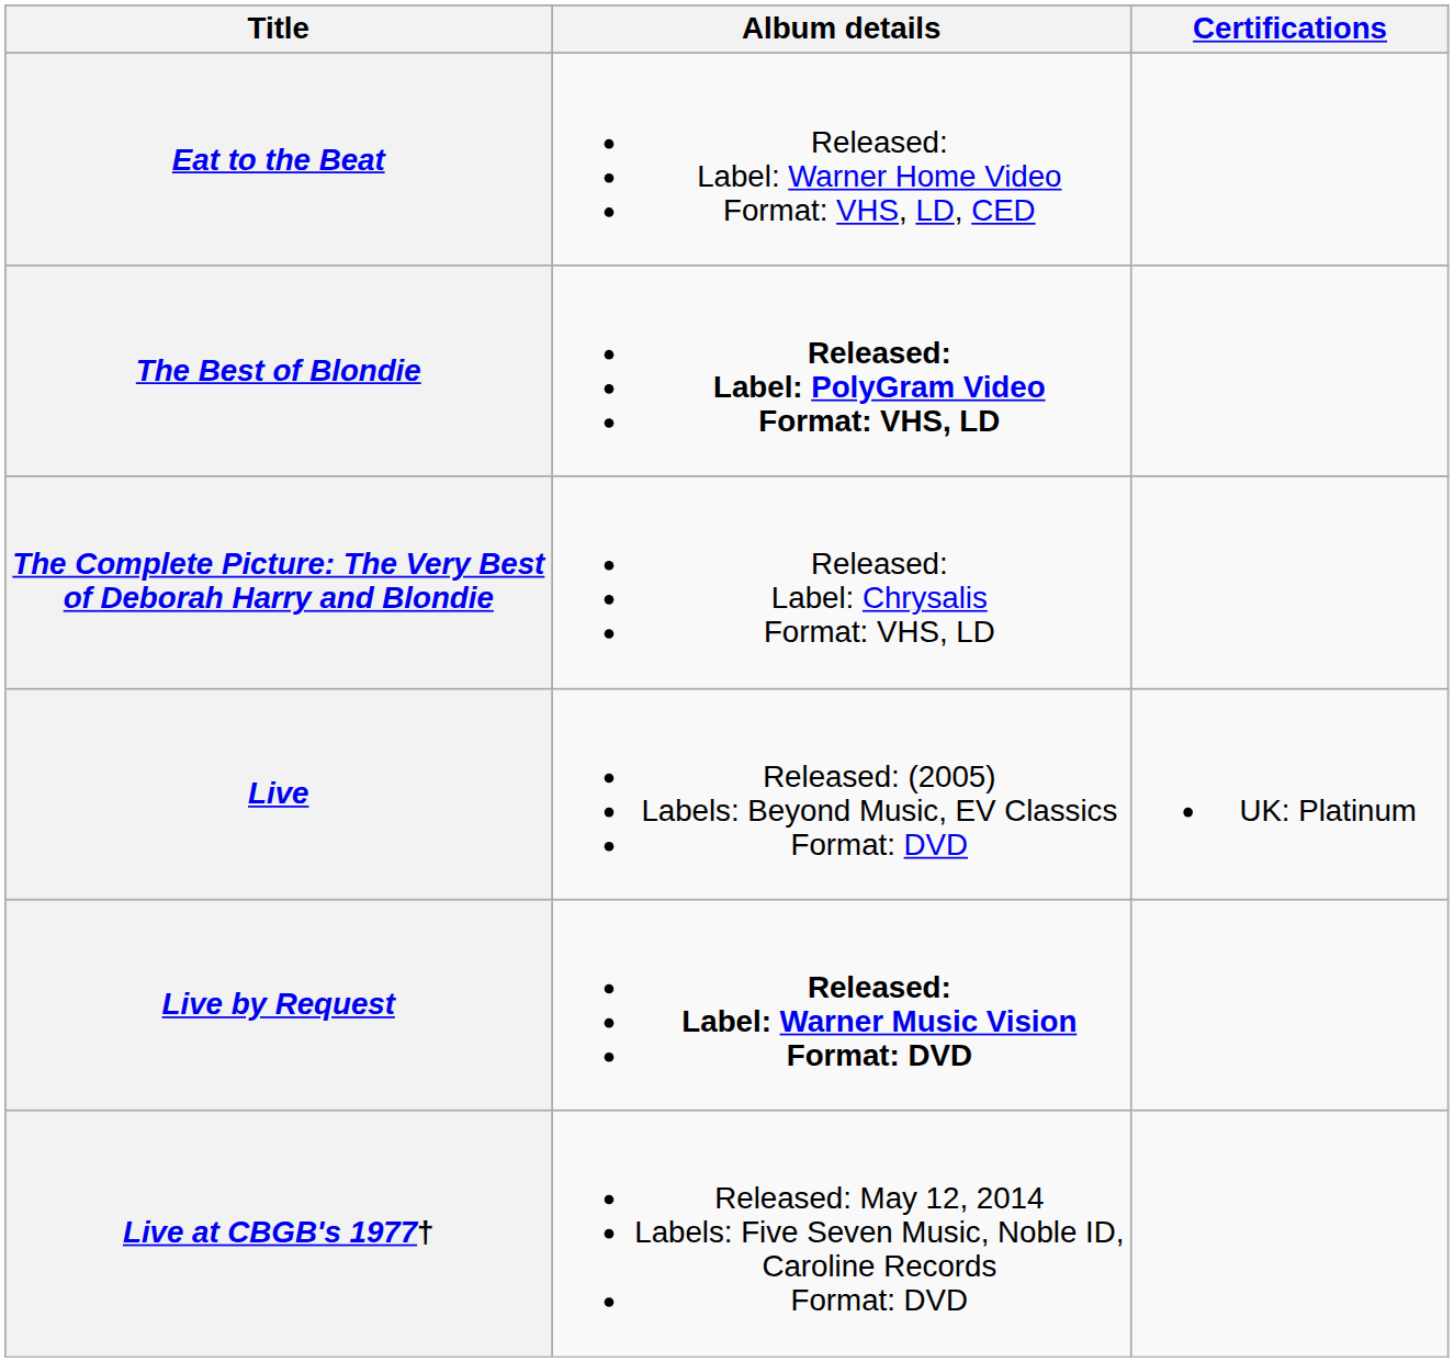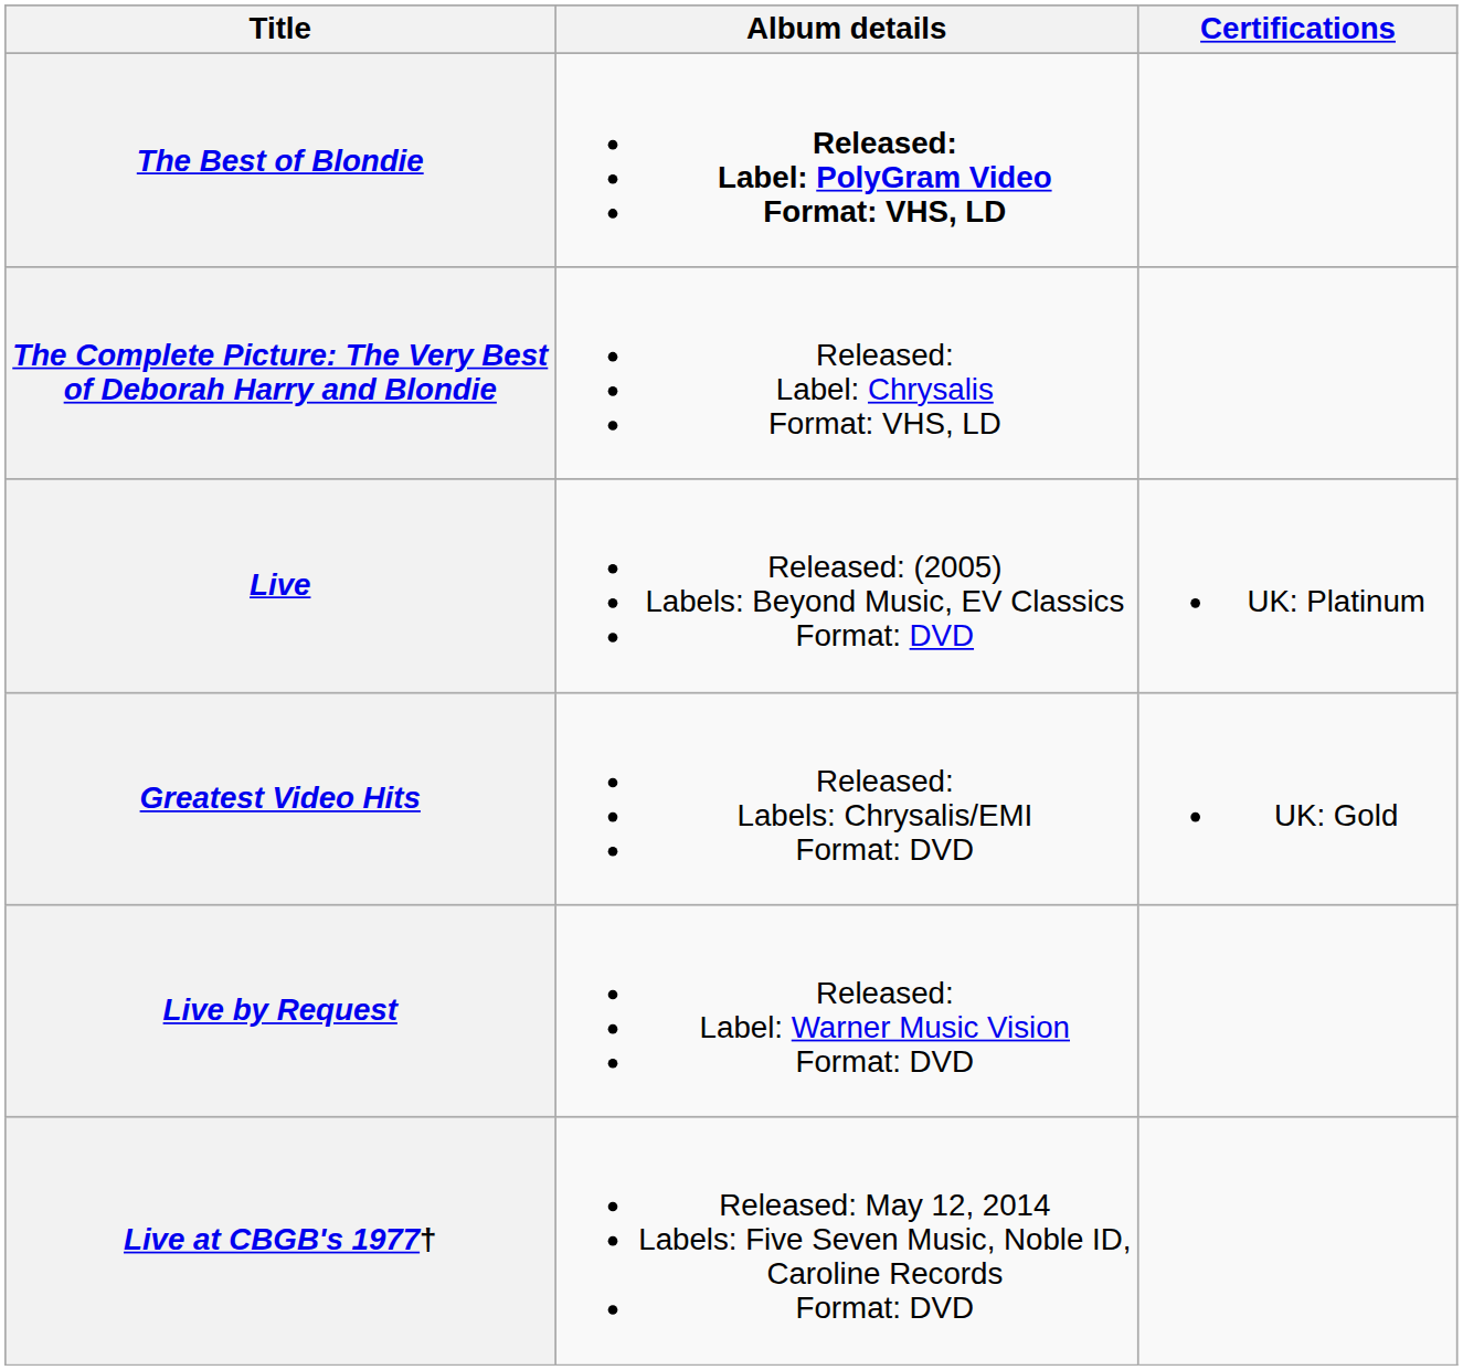- row: Eat to the Beat | Released: Label: Warner Home Video Format: VHS, LD, CED
+ row: Greatest Video Hits | Released: Labels: Chrysalis/EMI Format: DVD | UK: Gold
Live by Request | Album details: bold -> normal
